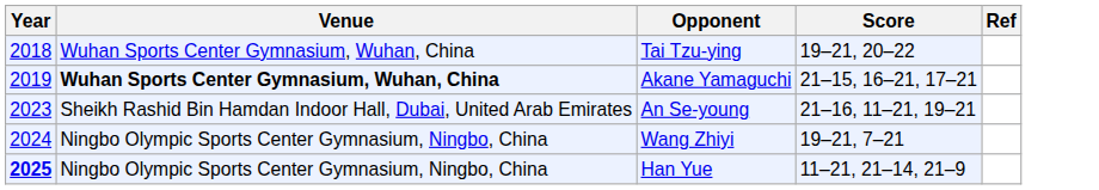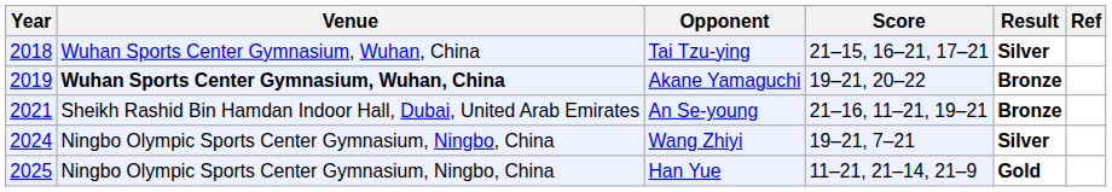+ column: Result | Silver | Bronze | Bronze | Silver | Gold
Tai Tzu-ying | Score: 19–21, 20–22 -> 21–15, 16–21, 17–21
Akane Yamaguchi | Score: 21–15, 16–21, 17–21 -> 19–21, 20–22
An Se-young | Year: 2023 -> 2021
Han Yue | Year: bold -> normal
